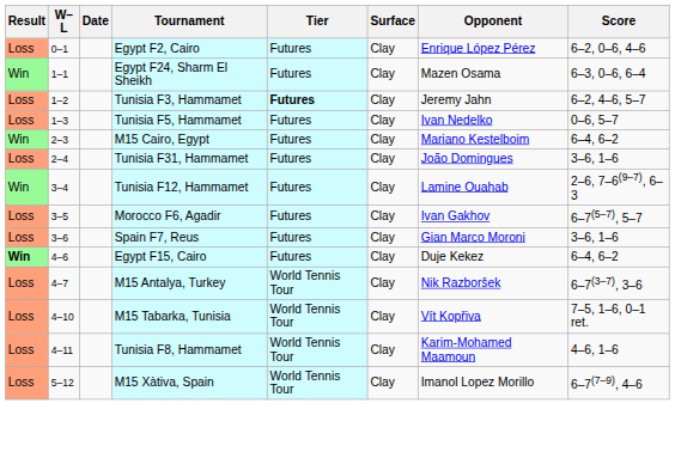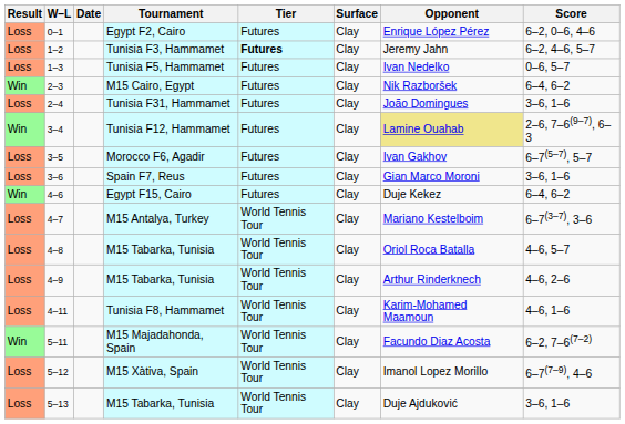- row: Win | 1–1 | Egypt F24, Sharm El Sheikh | Futures | Clay | Mazen Osama | 6–3, 0–6, 6–4
2–3 | Opponent: Mariano Kestelboim -> Nik Razboršek
3–4 | Opponent: no background -> khaki background
4–6 | Result: bold -> normal
4–7 | Opponent: Nik Razboršek -> Mariano Kestelboim
+ row: Loss | 4–8 | M15 Tabarka, Tunisia | World Tennis Tour | Clay | Oriol Roca Batalla | 4–6, 5–7
+ row: Loss | 4–9 | M15 Tabarka, Tunisia | World Tennis Tour | Clay | Arthur Rinderknech | 4–6, 2–6
- row: Loss | 4–10 | M15 Tabarka, Tunisia | World Tennis Tour | Clay | Vít Kopřiva | 7–5, 1–6, 0–1 ret.
+ row: Win | 5–11 | M15 Majadahonda, Spain | World Tennis Tour | Clay | Facundo Diaz Acosta | 6–2, 7–6(7–2)
+ row: Loss | 5–13 | M15 Tabarka, Tunisia | World Tennis Tour | Clay | Duje Ajduković | 3–6, 1–6
